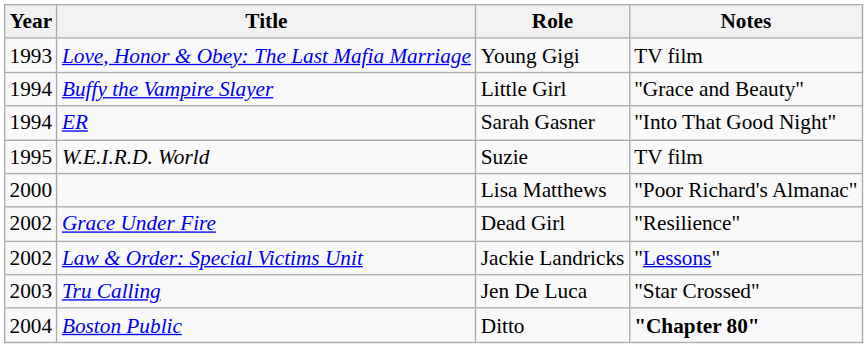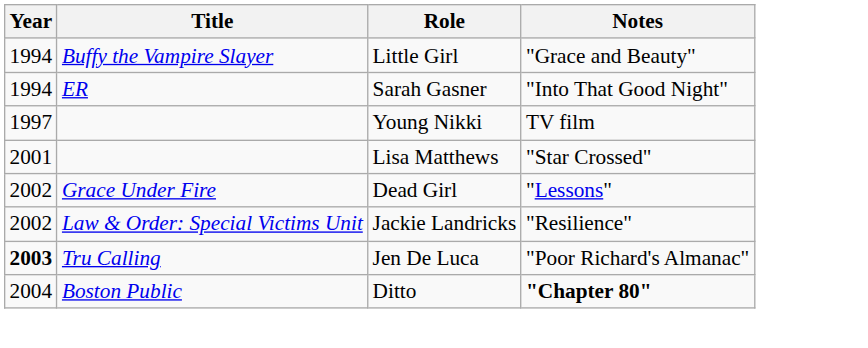- row: 1993 | Love, Honor & Obey: The Last Mafia Marriage | Young Gigi | TV film
- row: 1995 | W.E.I.R.D. World | Suzie | TV film
+ row: 1997 | Young Nikki | TV film
Lisa Matthews | Year: 2000 -> 2001
Lisa Matthews | Notes: "Poor Richard's Almanac" -> "Star Crossed"
Dead Girl | Notes: "Resilience" -> "Lessons"
Jackie Landricks | Notes: "Lessons" -> "Resilience"
Jen De Luca | Year: normal -> bold
Jen De Luca | Notes: "Star Crossed" -> "Poor Richard's Almanac"
